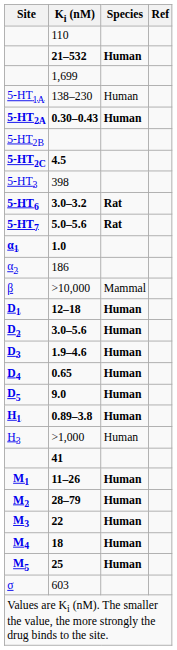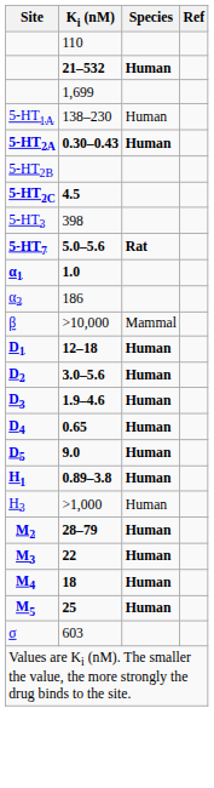- row: 5-HT6 | 3.0–3.2 | Rat
- row: 41
- row: M1 | 11–26 | Human
